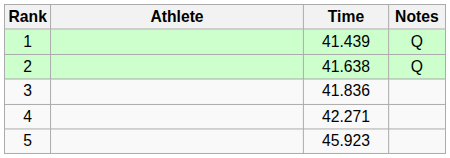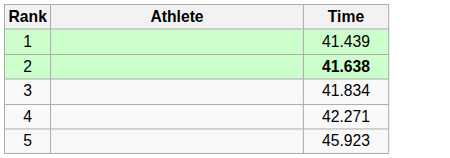- column: Notes | Q | Q
2 | Time: normal -> bold
3 | Time: 41.836 -> 41.834
